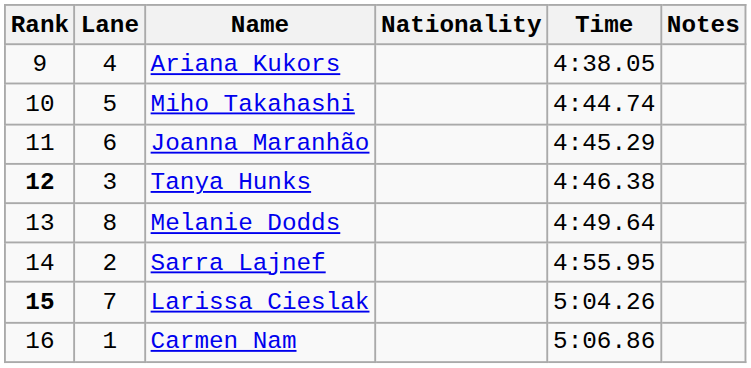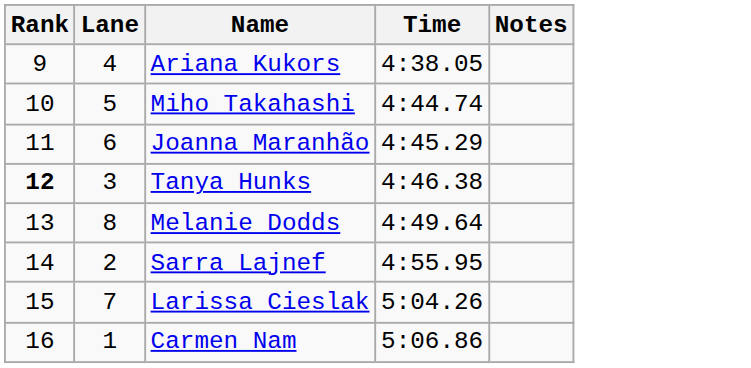- column: Nationality
Larissa Cieslak | Rank: bold -> normal
